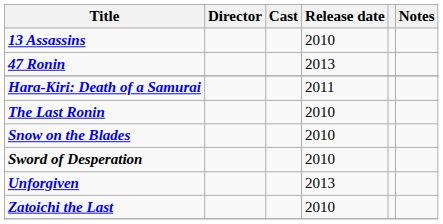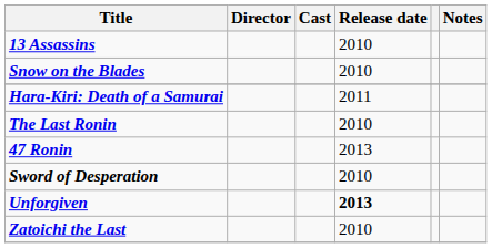rows swapped: 47 Ronin <-> Snow on the Blades
Unforgiven | Release date: normal -> bold
